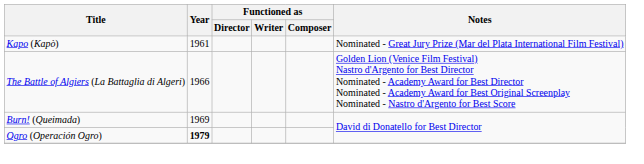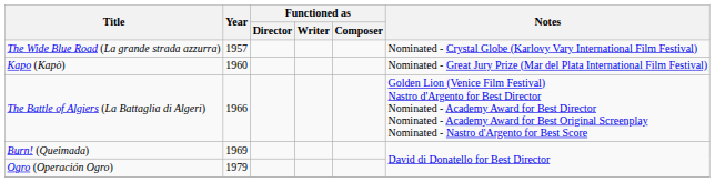+ row: The Wide Blue Road (La grande strada azzurra) | 1957 | Nominated - Crystal Globe (Karlovy Vary International Film Festival)
Kapo (Kapò) | Year: 1961 -> 1960
Ogro (Operación Ogro) | Year: bold -> normal
